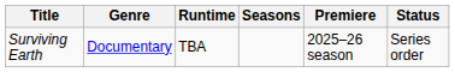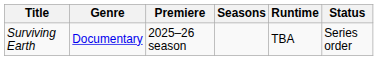columns swapped: Premiere <-> Runtime
